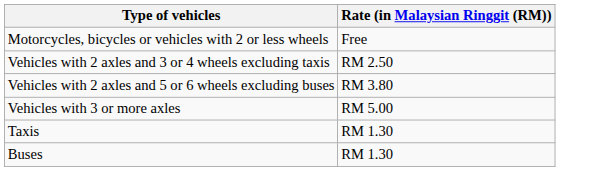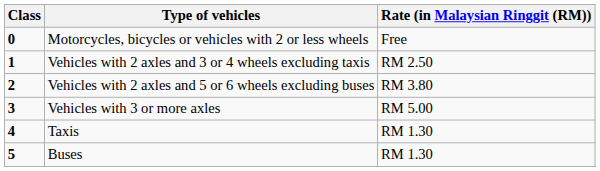+ column: Class | 0 | 1 | 2 | 3 | 4 | 5
